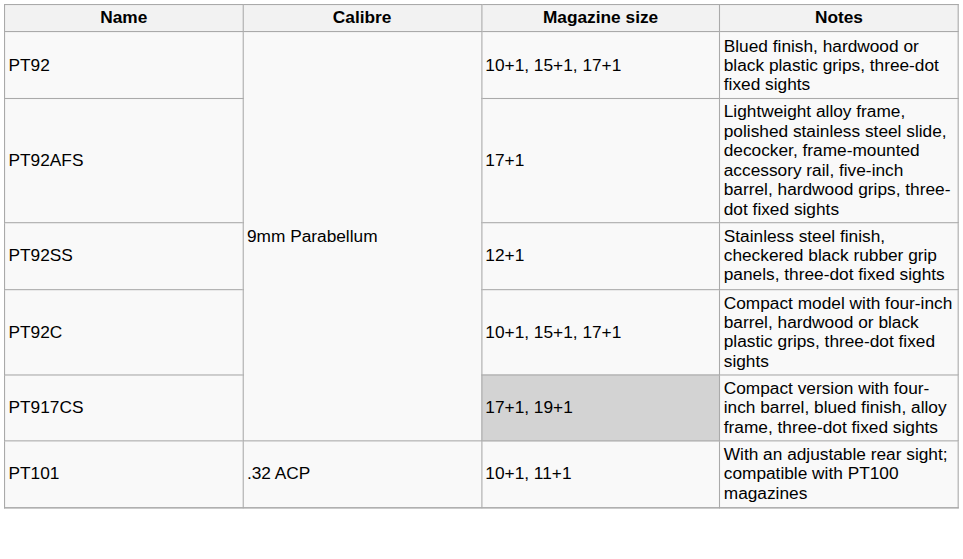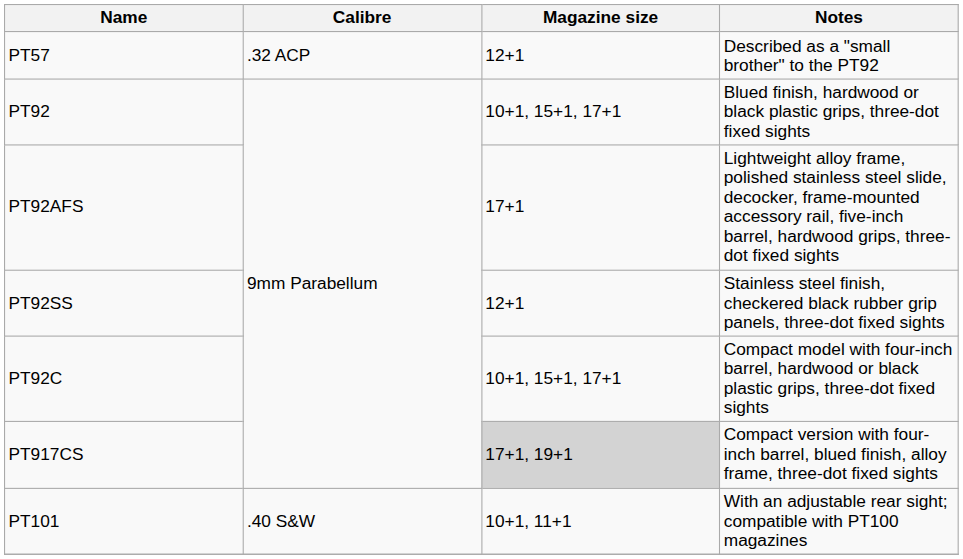+ row: PT57 | .32 ACP | 12+1 | Described as a "small brother" to the PT92
PT101 | Calibre: .32 ACP -> .40 S&W
